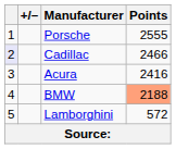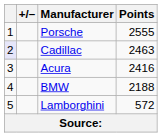Cadillac | Points: 2466 -> 2463
BMW | Points: lightsalmon background -> no background
